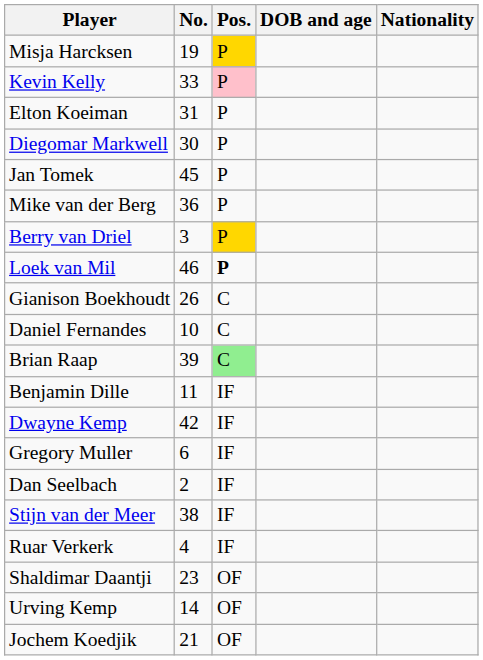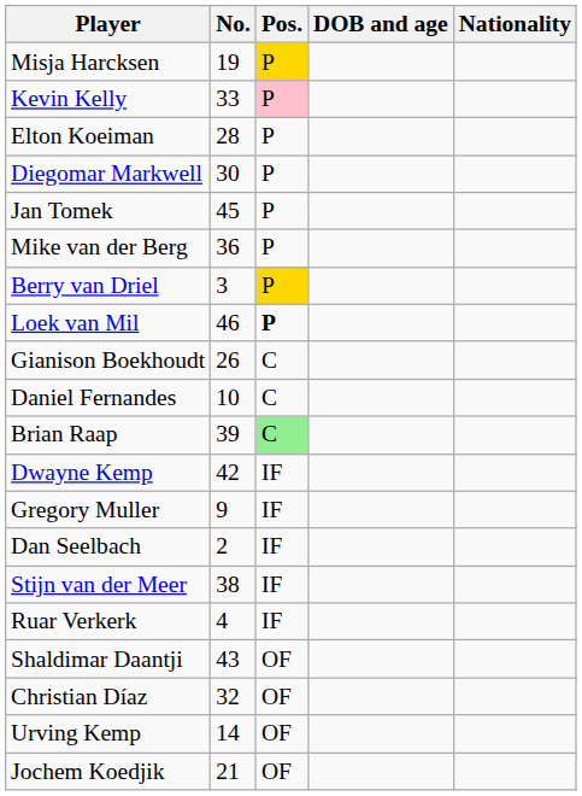Elton Koeiman | No.: 31 -> 28
- row: Benjamin Dille | 11 | IF
Gregory Muller | No.: 6 -> 9
Shaldimar Daantji | No.: 23 -> 43
+ row: Christian Díaz | 32 | OF
